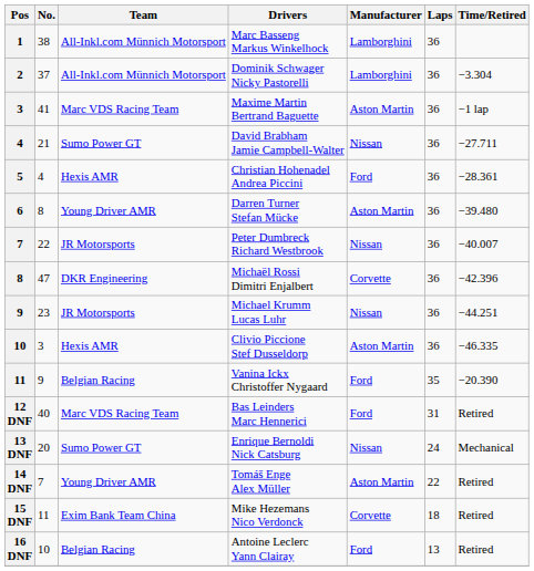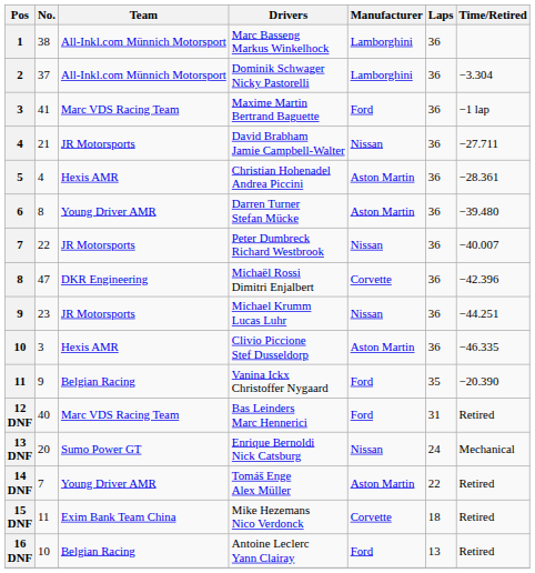Maxime Martin Bertrand Baguette | Manufacturer: Aston Martin -> Ford
David Brabham Jamie Campbell-Walter | Team: Sumo Power GT -> JR Motorsports
Christian Hohenadel Andrea Piccini | Manufacturer: Ford -> Aston Martin
